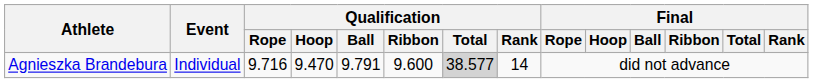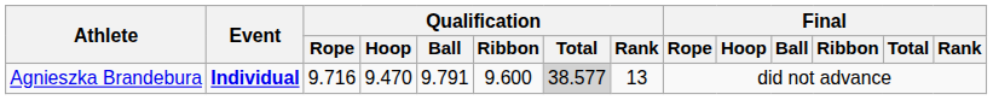Agnieszka Brandebura | Event: normal -> bold
Agnieszka Brandebura | Qualification / Rank: 14 -> 13
